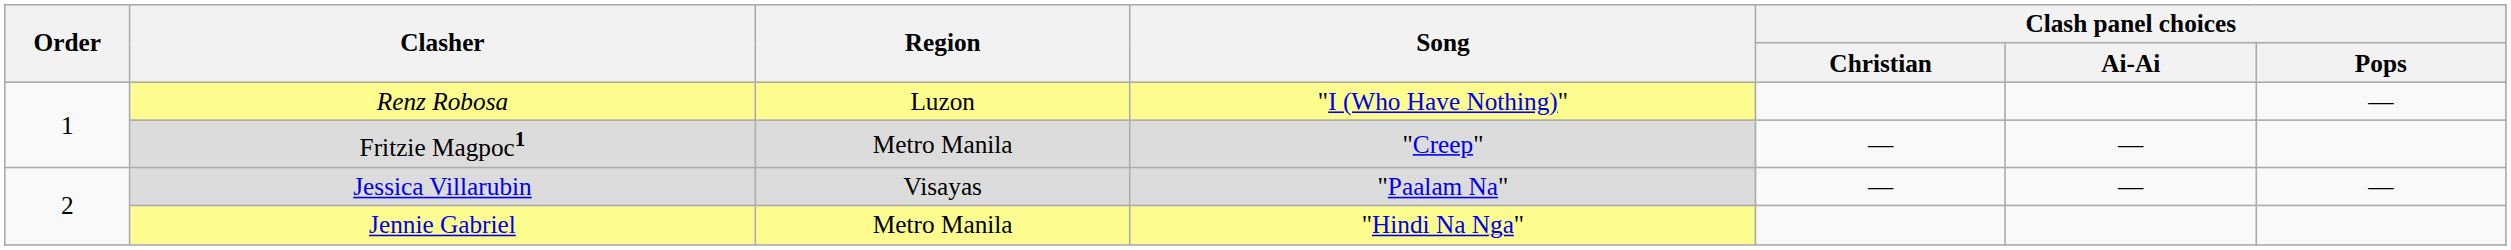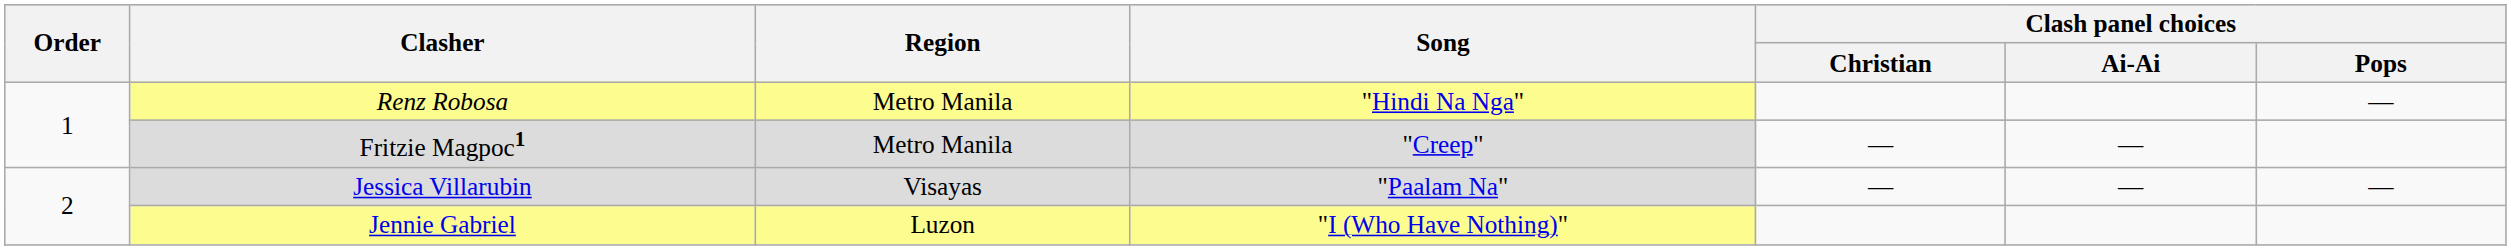Renz Robosa | Region: Luzon -> Metro Manila
Renz Robosa | Song: "I (Who Have Nothing)" -> "Hindi Na Nga"
Jennie Gabriel | Region: Metro Manila -> Luzon
Jennie Gabriel | Song: "Hindi Na Nga" -> "I (Who Have Nothing)"
